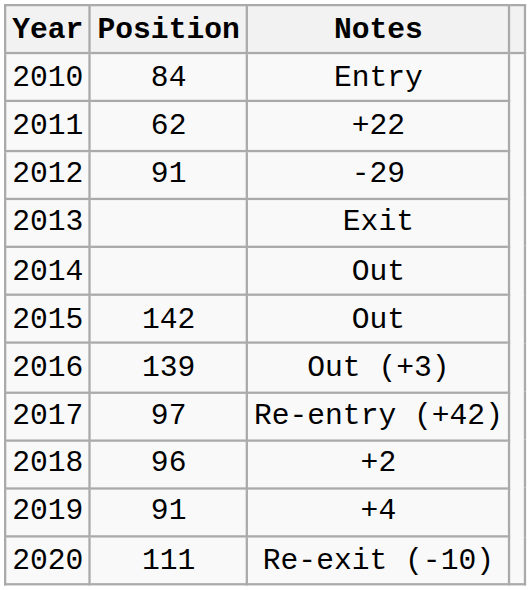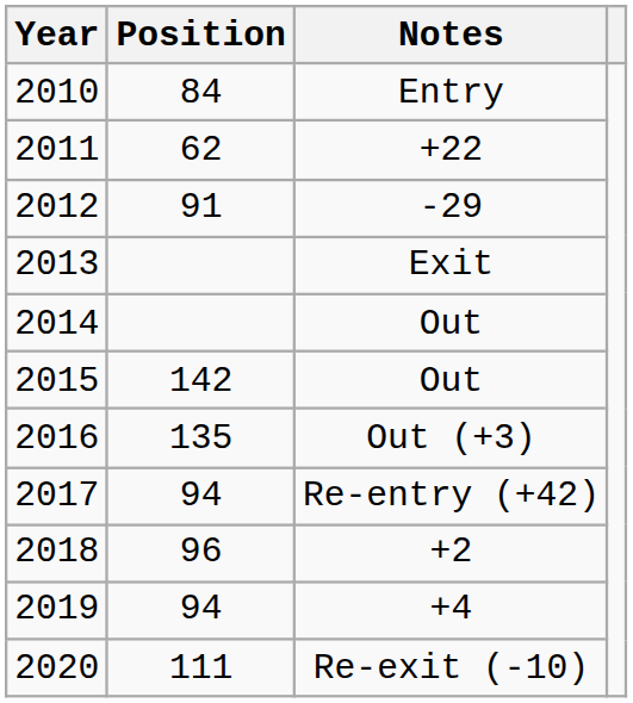Out (+3) | Position: 139 -> 135
Re-entry (+42) | Position: 97 -> 94
+4 | Position: 91 -> 94
